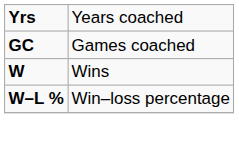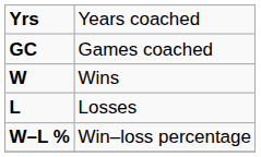+ row: L | Losses
